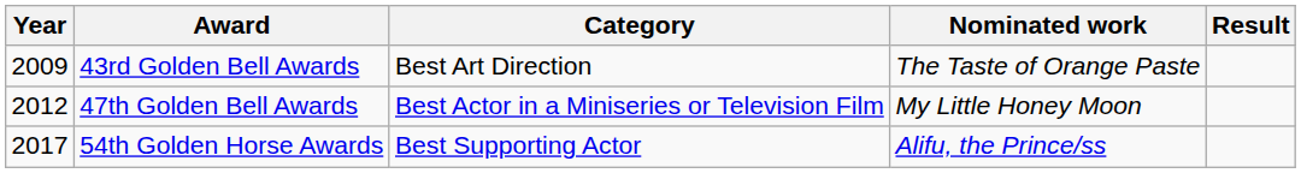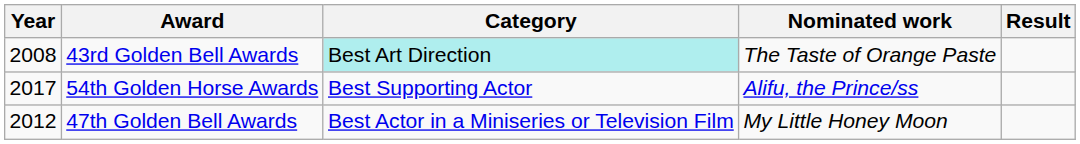43rd Golden Bell Awards | Year: 2009 -> 2008
43rd Golden Bell Awards | Category: no background -> paleturquoise background
rows swapped: 47th Golden Bell Awards <-> 54th Golden Horse Awards
